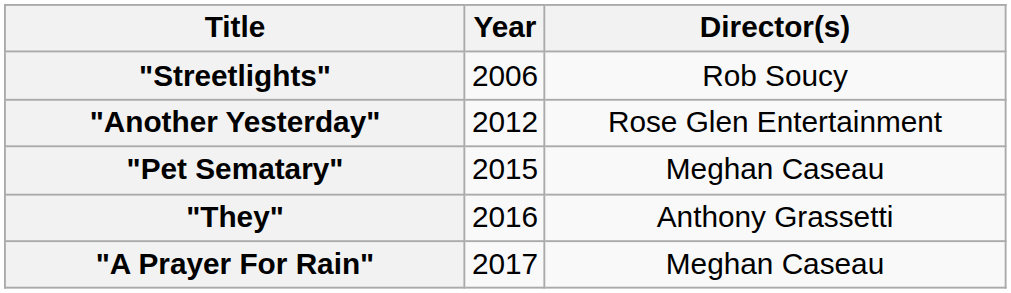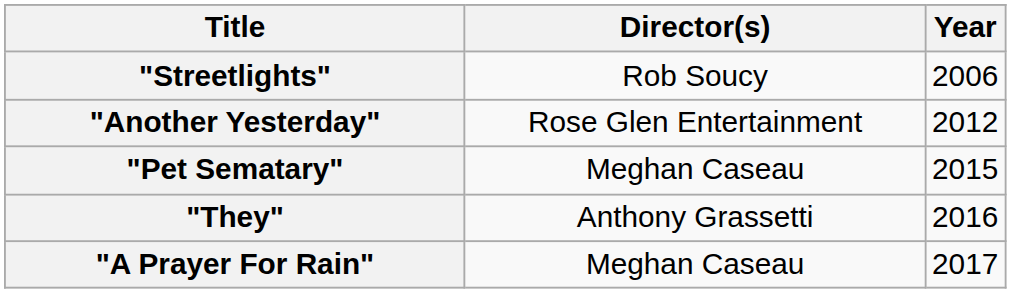columns swapped: Year <-> Director(s)
